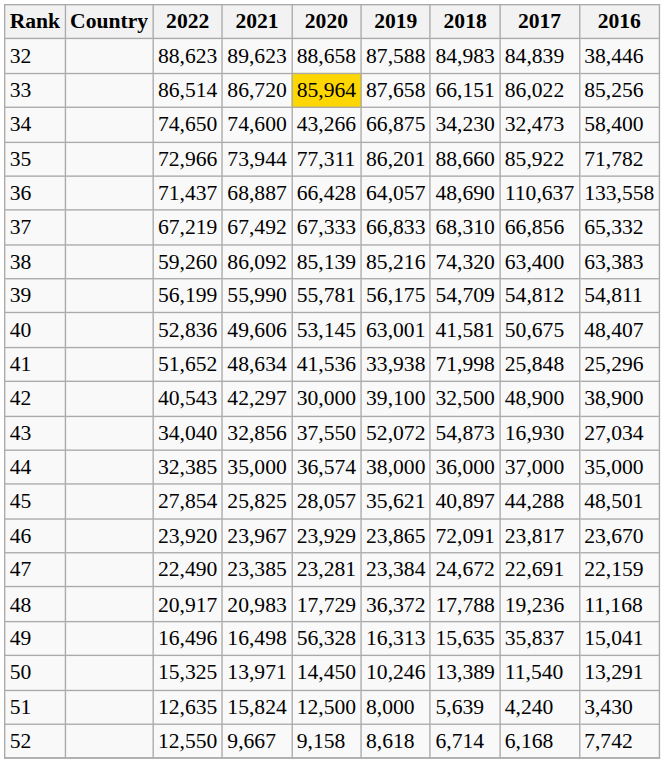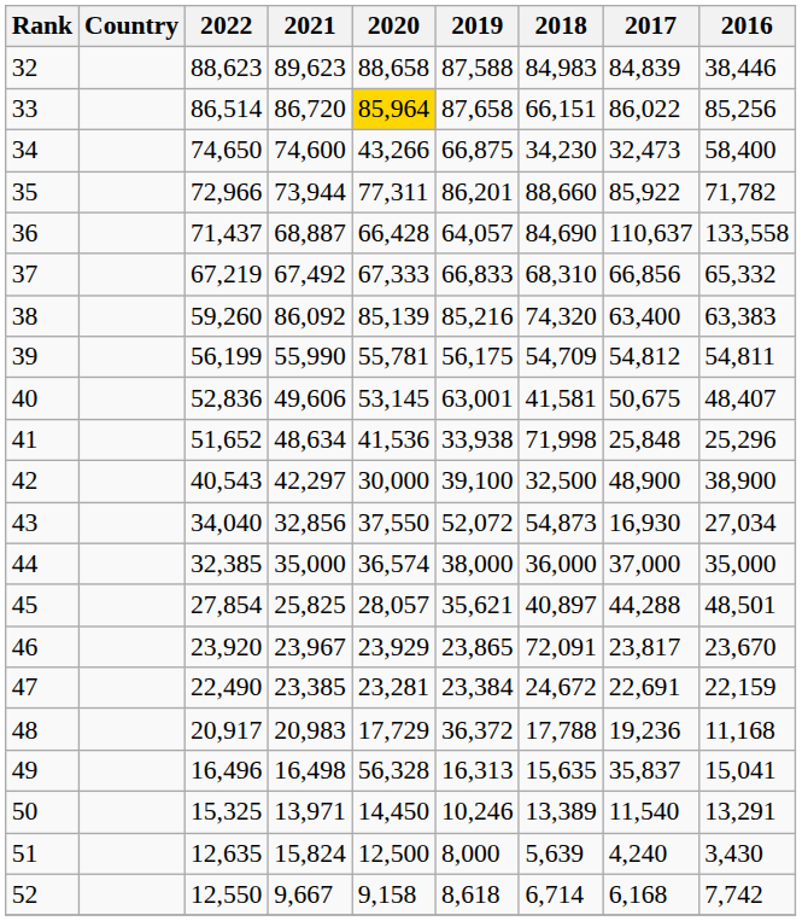36 | 2018: 48,690 -> 84,690
